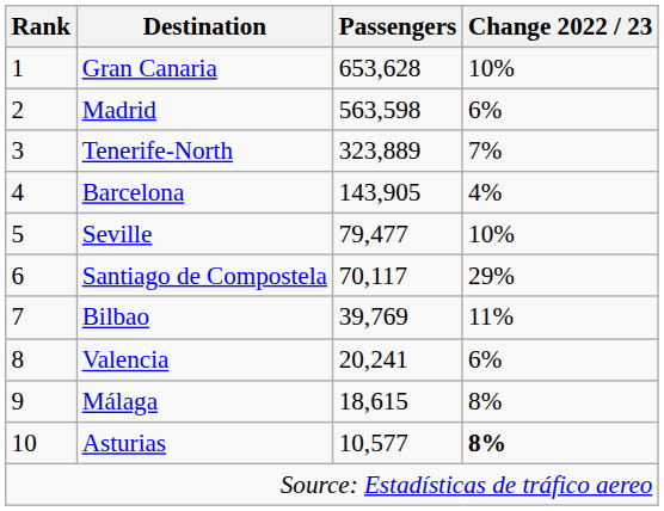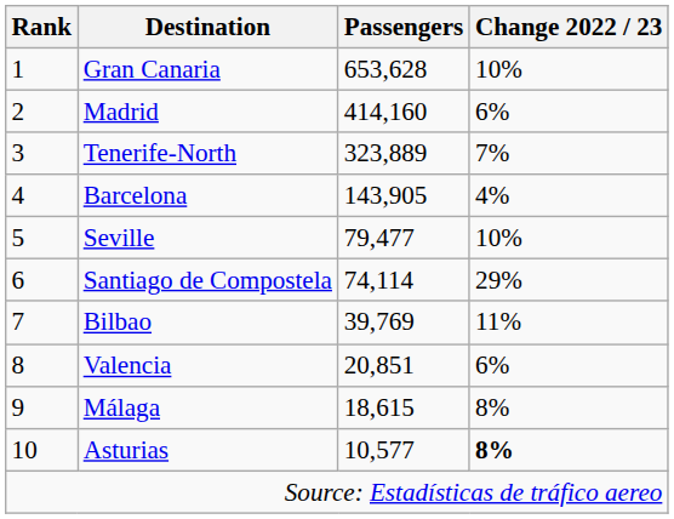Madrid | Passengers: 563,598 -> 414,160
Santiago de Compostela | Passengers: 70,117 -> 74,114
Valencia | Passengers: 20,241 -> 20,851
